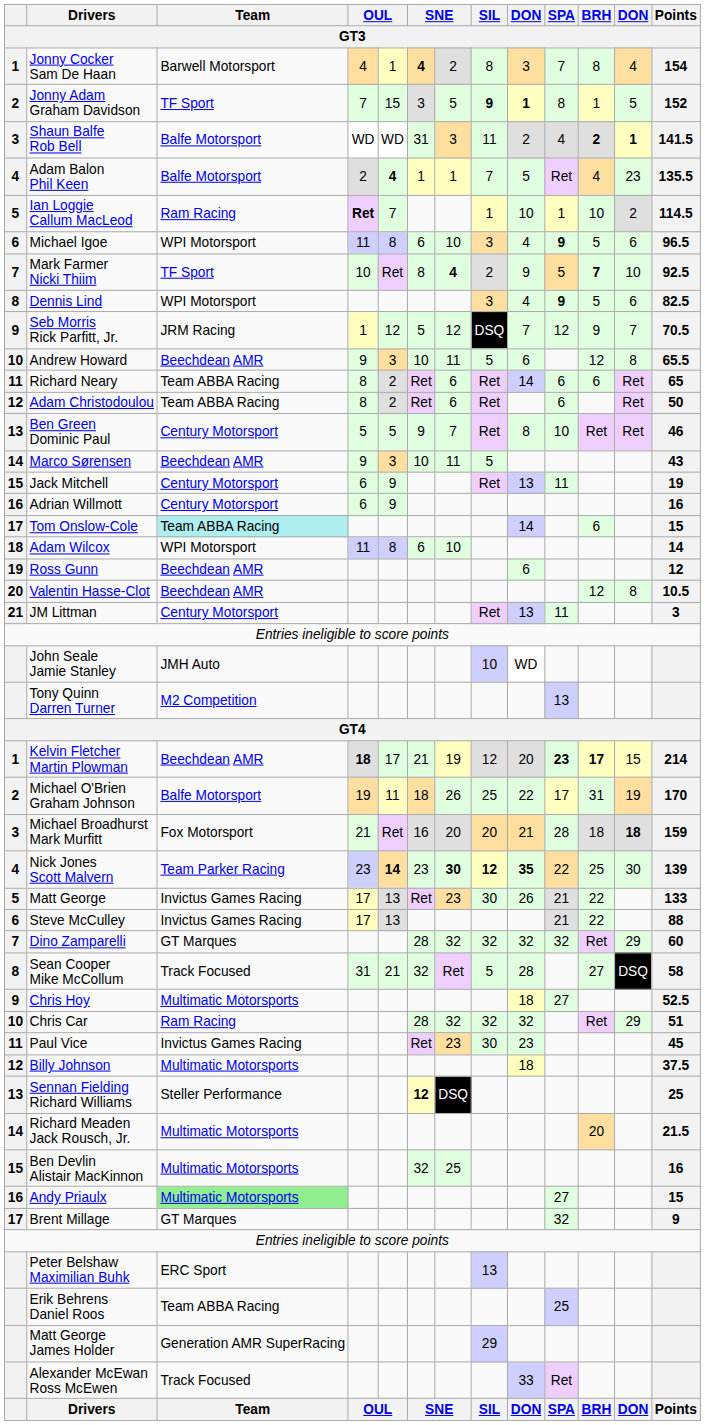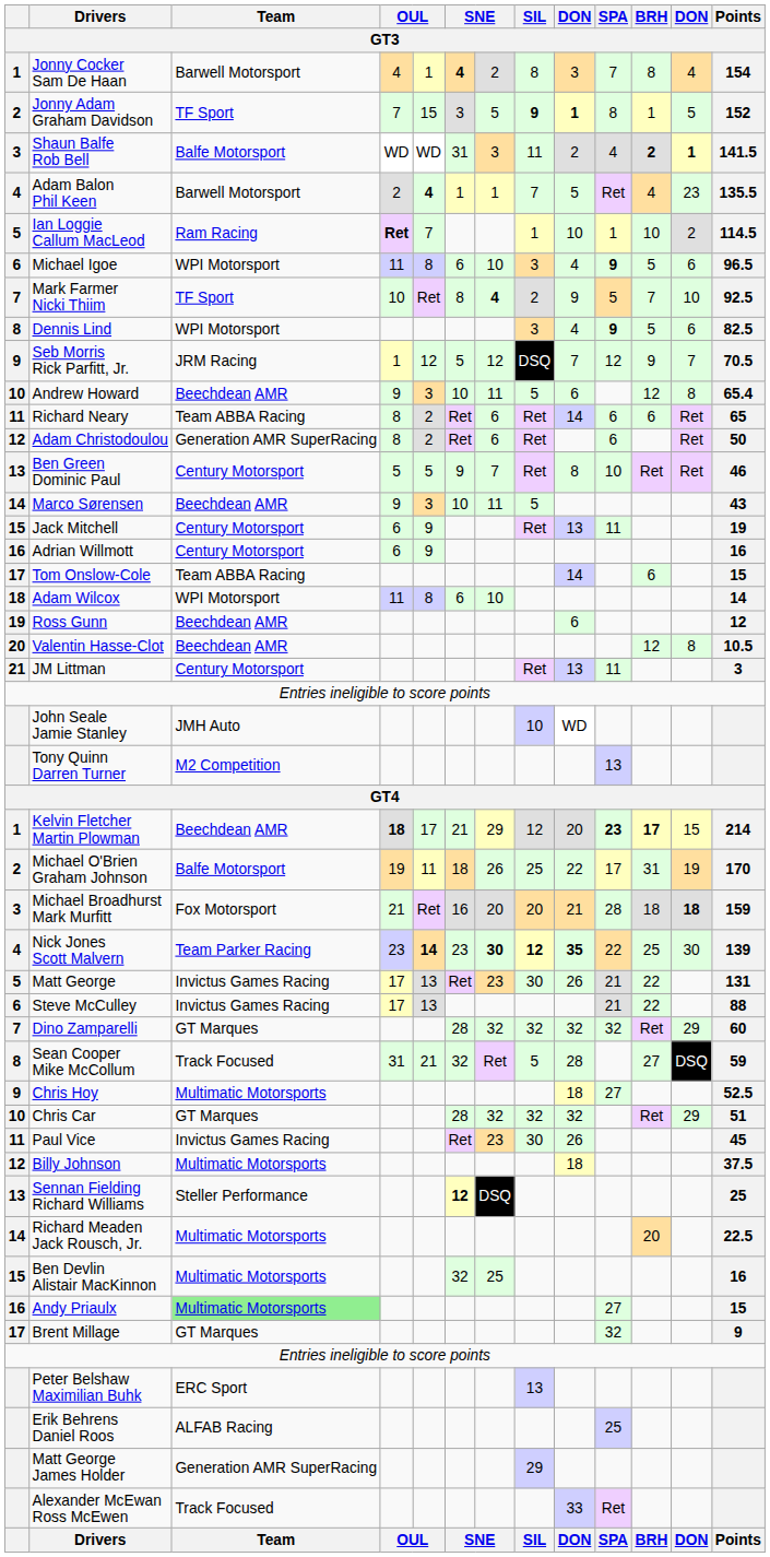Adam Balon Phil Keen | Team: Balfe Motorsport -> Barwell Motorsport
Mark Farmer Nicki Thiim | BRH: bold -> normal
Andrew Howard | Points: 65.5 -> 65.4
Adam Christodoulou | Team: Team ABBA Racing -> Generation AMR SuperRacing
Tom Onslow-Cole | Team: paleturquoise background -> no background
Kelvin Fletcher Martin Plowman | column 7: 19 -> 29
Matt George | Points: 133 -> 131
Sean Cooper Mike McCollum | Points: 58 -> 59
Chris Car | Team: Ram Racing -> GT Marques
Paul Vice | column 9: 23 -> 26
Richard Meaden Jack Rousch, Jr. | Points: 21.5 -> 22.5
Erik Behrens Daniel Roos | Team: Team ABBA Racing -> ALFAB Racing
